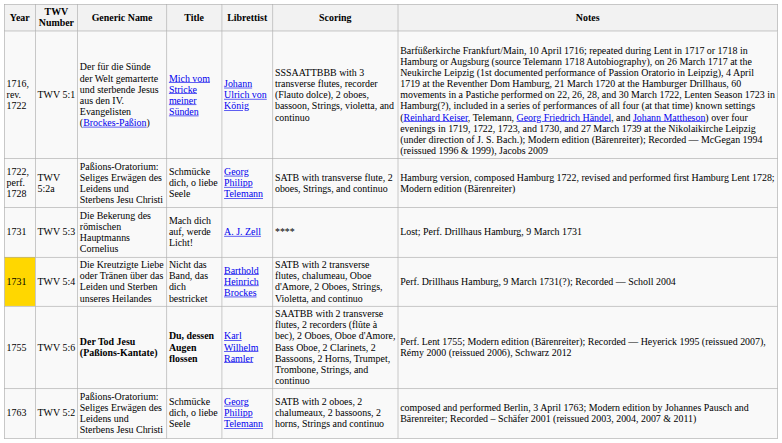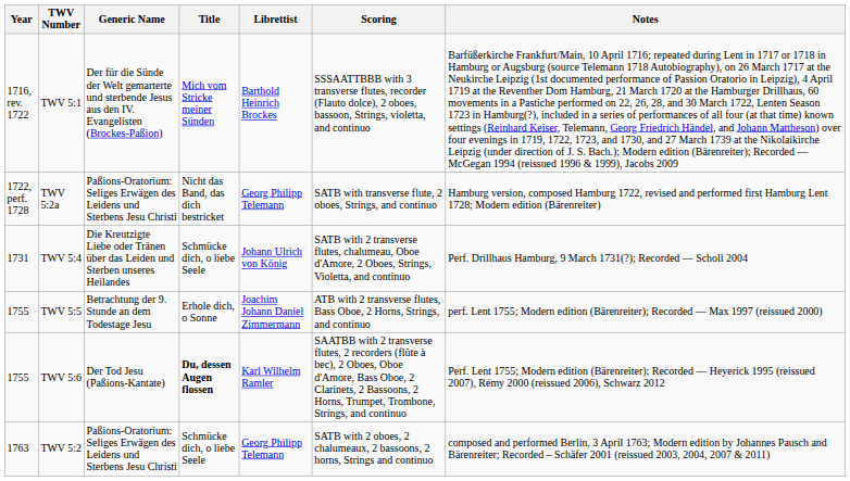TWV 5:1 | Librettist: Johann Ulrich von König -> Barthold Heinrich Brockes
TWV 5:2a | Title: Schmücke dich, o liebe Seele -> Nicht das Band, das dich bestricket
- row: 1731 | TWV 5:3 | Die Bekerung des römischen Hauptmanns Cornelius | Mach dich auf, werde Licht! | A. J. Zell | **** | Lost; Perf. Drillhaus Hamburg, 9 March 1731
TWV 5:4 | Year: gold background -> no background
TWV 5:4 | Title: Nicht das Band, das dich bestricket -> Schmücke dich, o liebe Seele
TWV 5:4 | Librettist: Barthold Heinrich Brockes -> Johann Ulrich von König
+ row: 1755 | TWV 5:5 | Betrachtung der 9. Stunde an dem Todestage Jesu | Erhole dich, o Sonne | Joachim Johann Daniel Zimmermann | ATB with 2 transverse flutes, Bass Oboe, 2 Horns, Strings, and continuo | perf. Lent 1755; Modern edition (Bärenreiter); Recorded — Max 1997 (reissued 2000)
TWV 5:6 | Generic Name: bold -> normal
